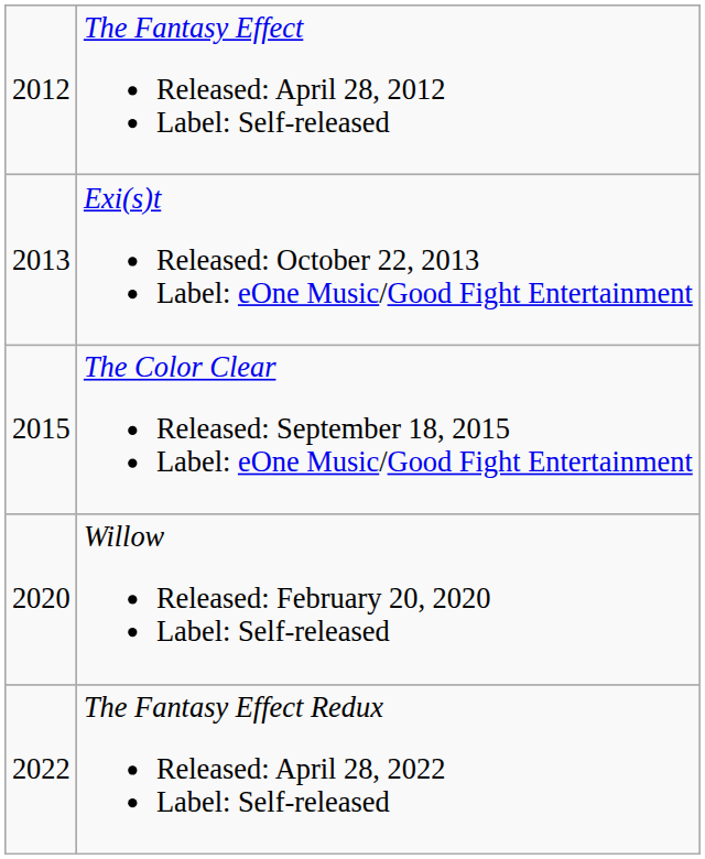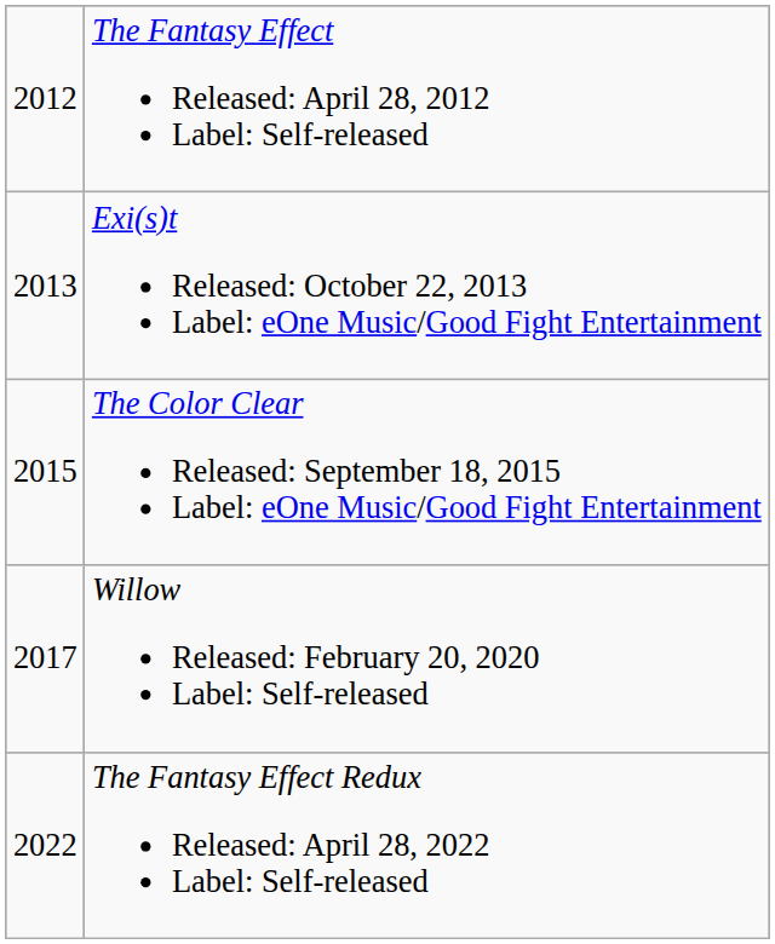Willow Released: February 20, 2020 Label: Self-released | column 1: 2020 -> 2017
